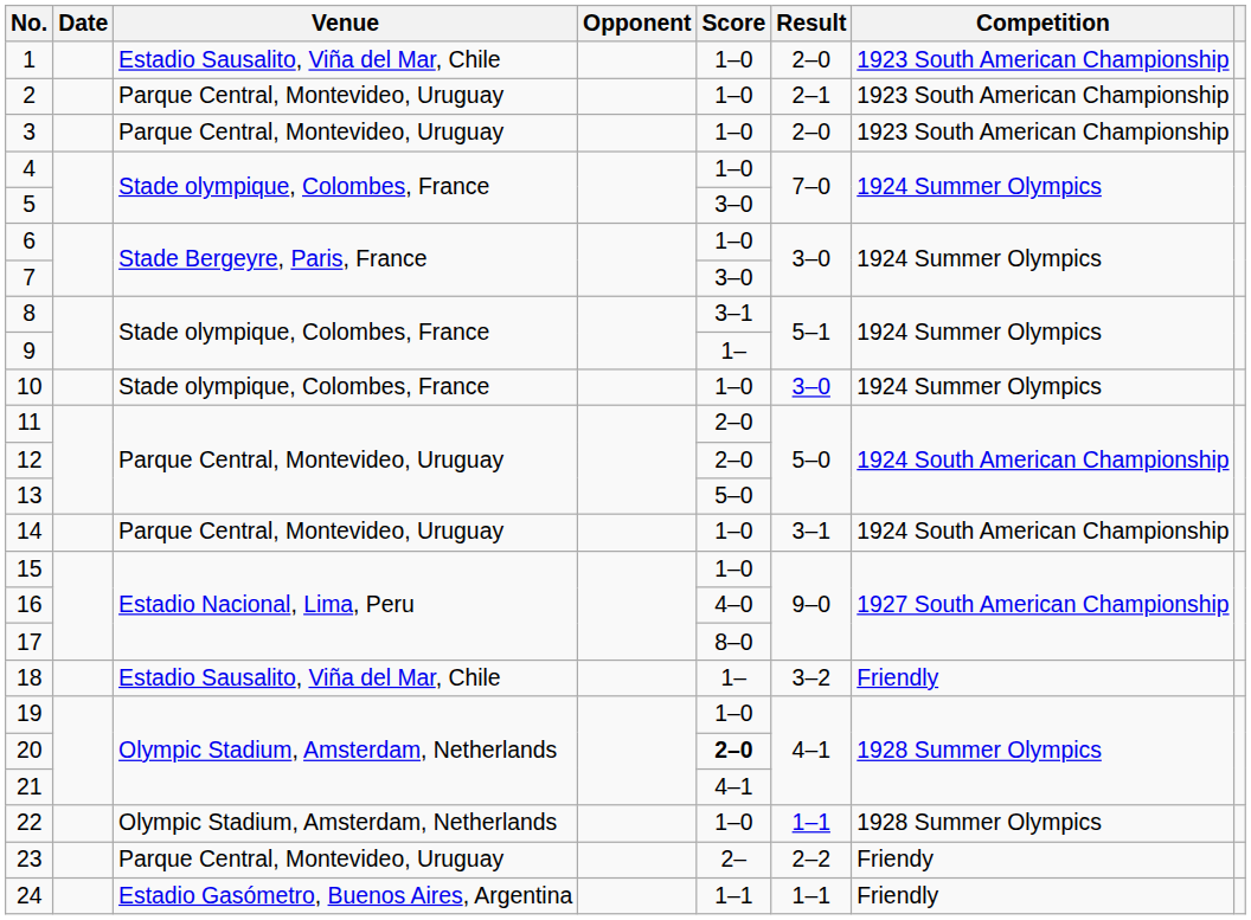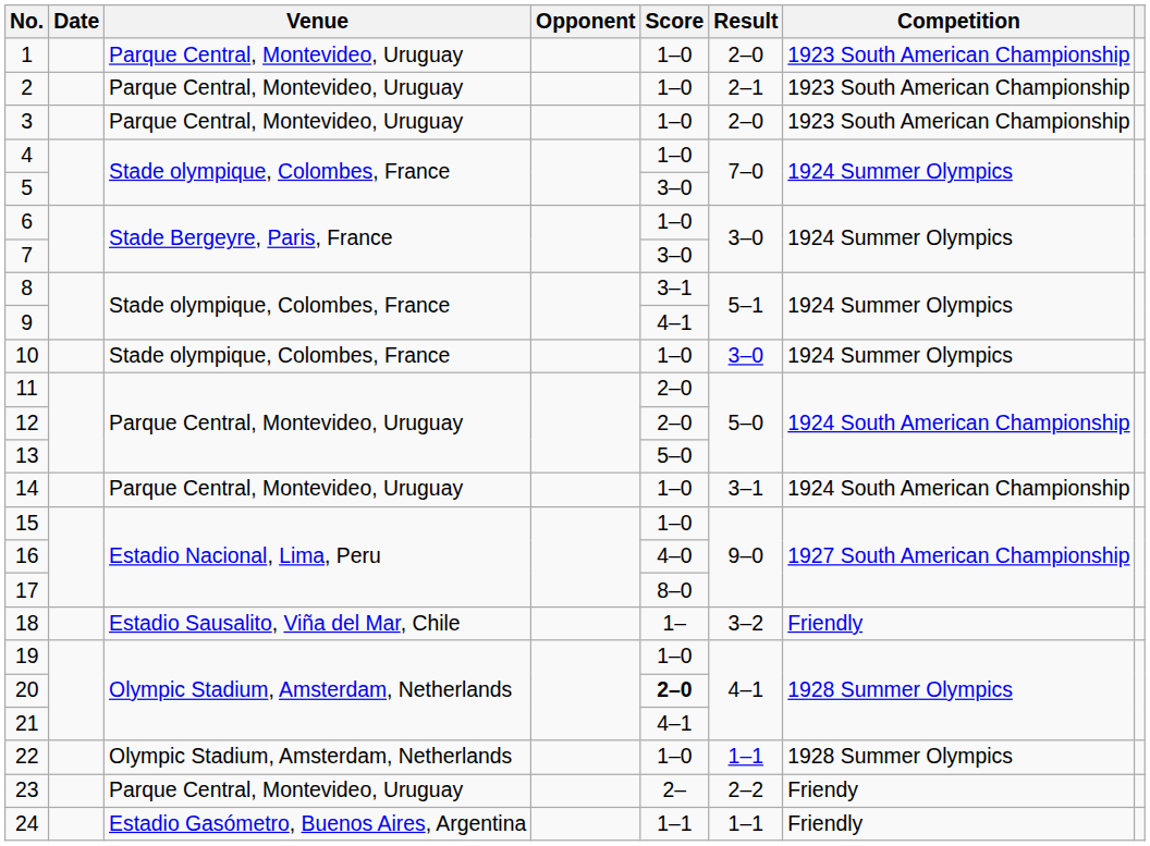1 | Venue: Estadio Sausalito, Viña del Mar, Chile -> Parque Central, Montevideo, Uruguay
9 | Score: 1– -> 4–1
